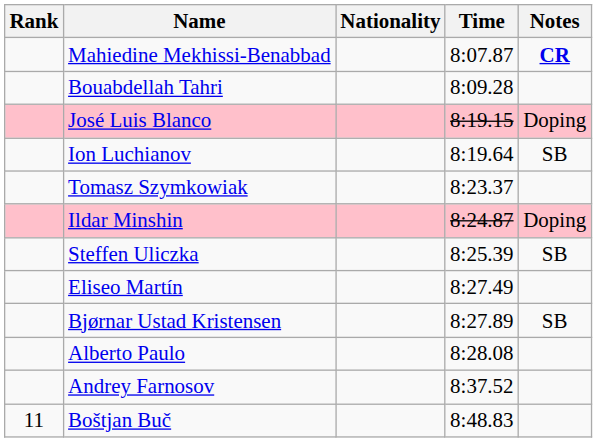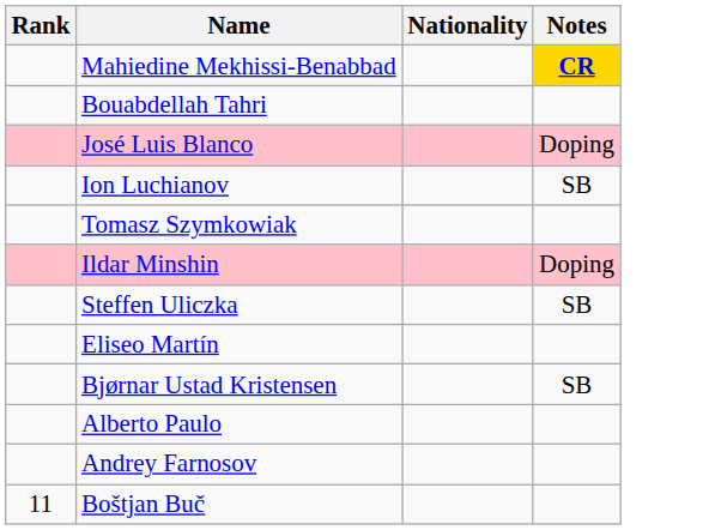- column: Time | 8:07.87 | 8:09.28 | 8:19.15 | 8:19.64 | 8:23.37 | 8:24.87 | 8:25.39 | 8:27.49 | 8:27.89 | 8:28.08 | 8:37.52 | 8:48.83
Mahiedine Mekhissi-Benabbad | Notes: no background -> gold background
